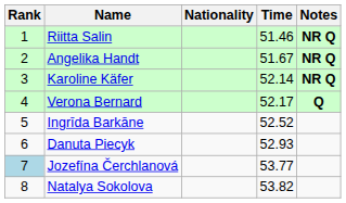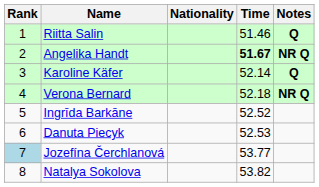Riitta Salin | Notes: NR Q -> Q
Angelika Handt | Time: normal -> bold
Karoline Käfer | Notes: NR Q -> Q
Verona Bernard | Time: 52.17 -> 52.18
Verona Bernard | Notes: Q -> NR Q
Danuta Piecyk | Time: 52.93 -> 52.53
